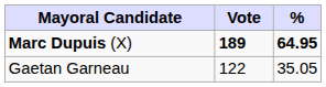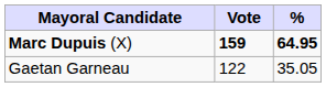Marc Dupuis (X) | Vote: 189 -> 159
